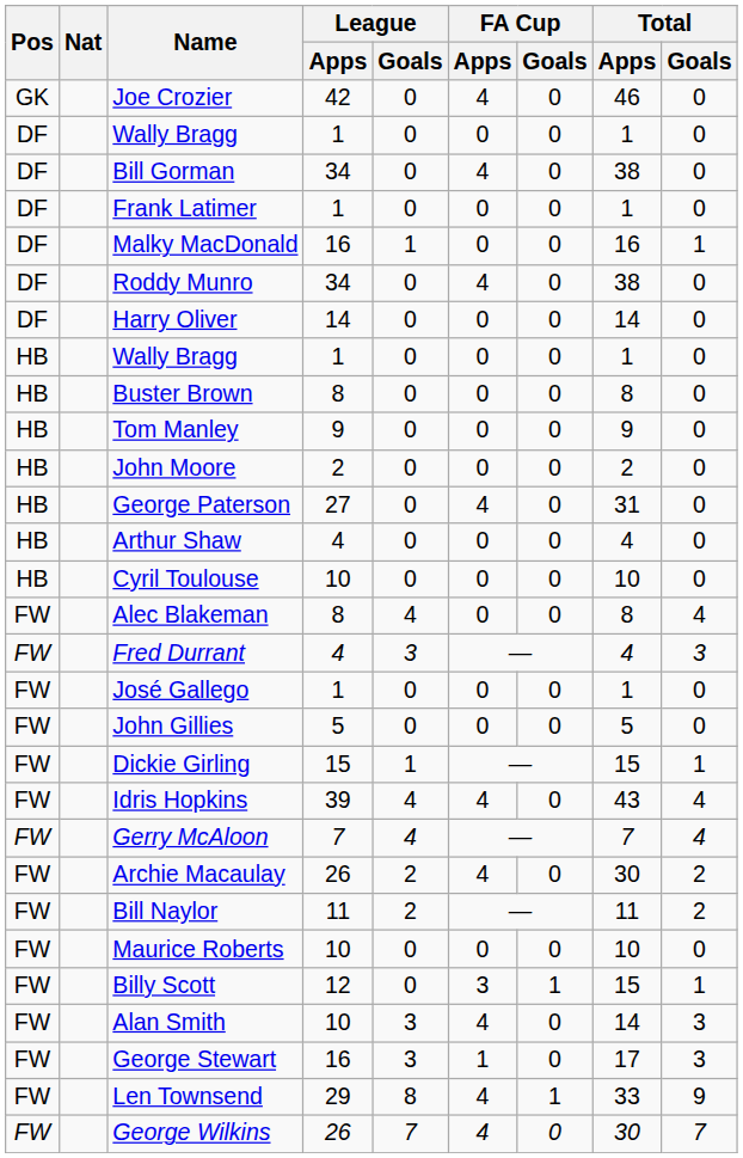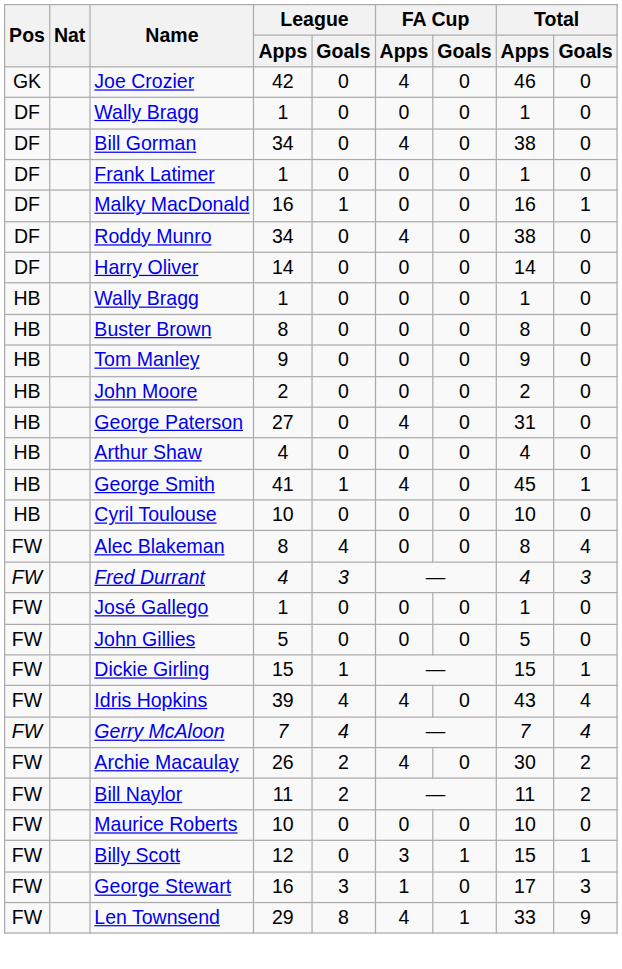+ row: HB | George Smith | 41 | 1 | 4 | 0 | 45 | 1
- row: FW | Alan Smith | 10 | 3 | 4 | 0 | 14 | 3
- row: FW | George Wilkins | 26 | 7 | 4 | 0 | 30 | 7
